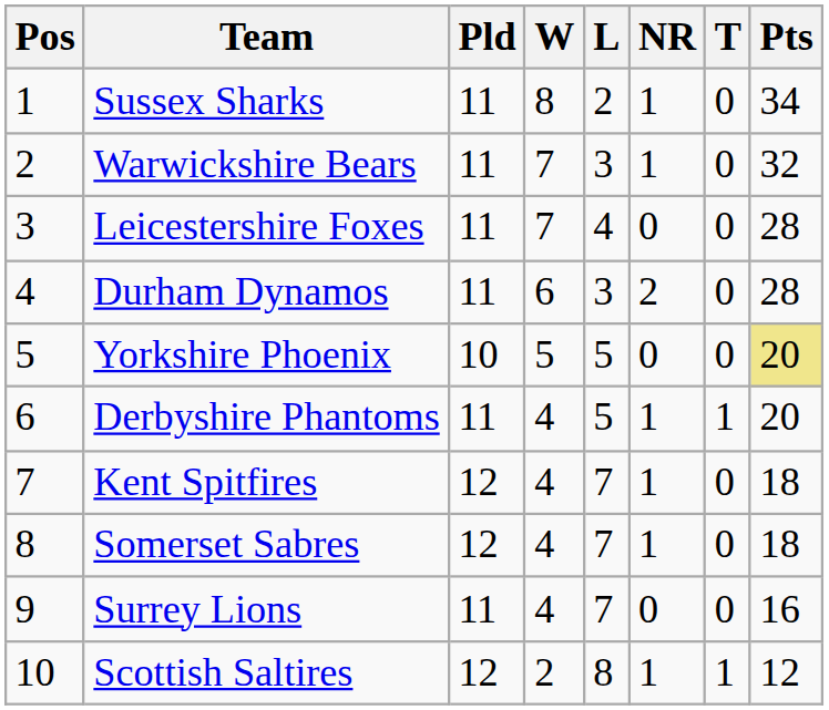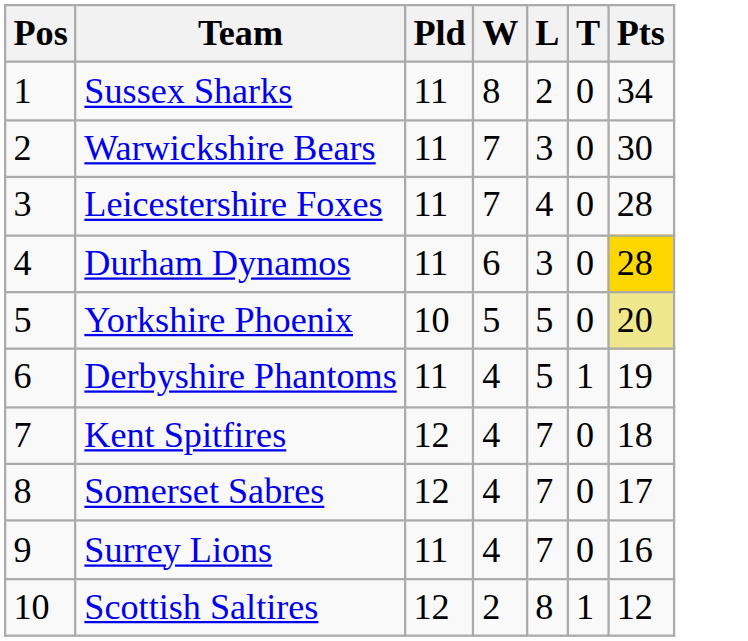- column: NR | 1 | 1 | 0 | 2 | 0 | 1 | 1 | 1 | 0 | 1
Warwickshire Bears | Pts: 32 -> 30
Durham Dynamos | Pts: no background -> gold background
Derbyshire Phantoms | Pts: 20 -> 19
Somerset Sabres | Pts: 18 -> 17
